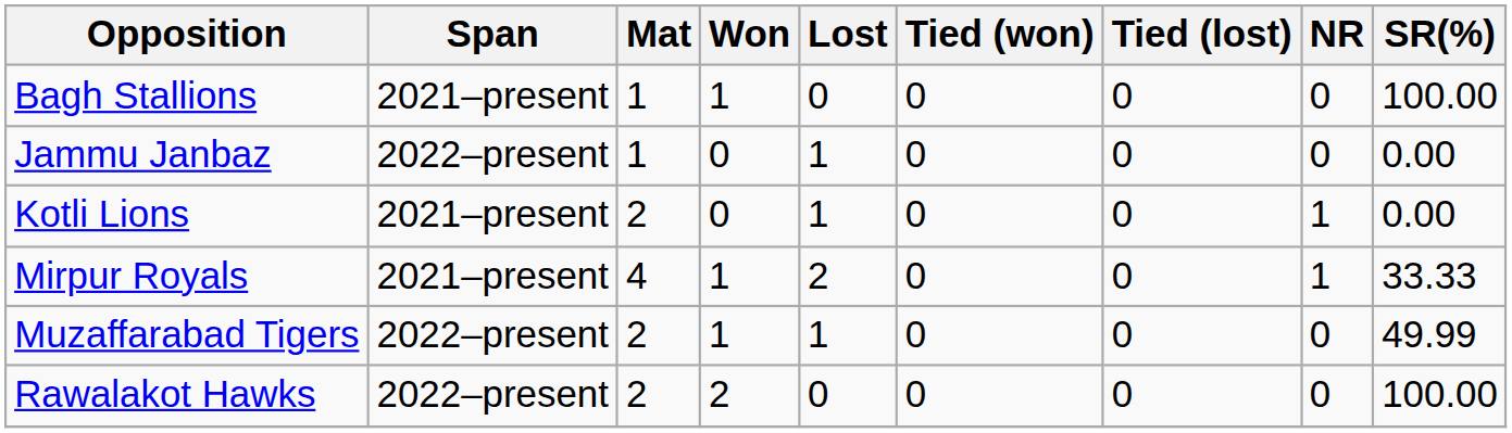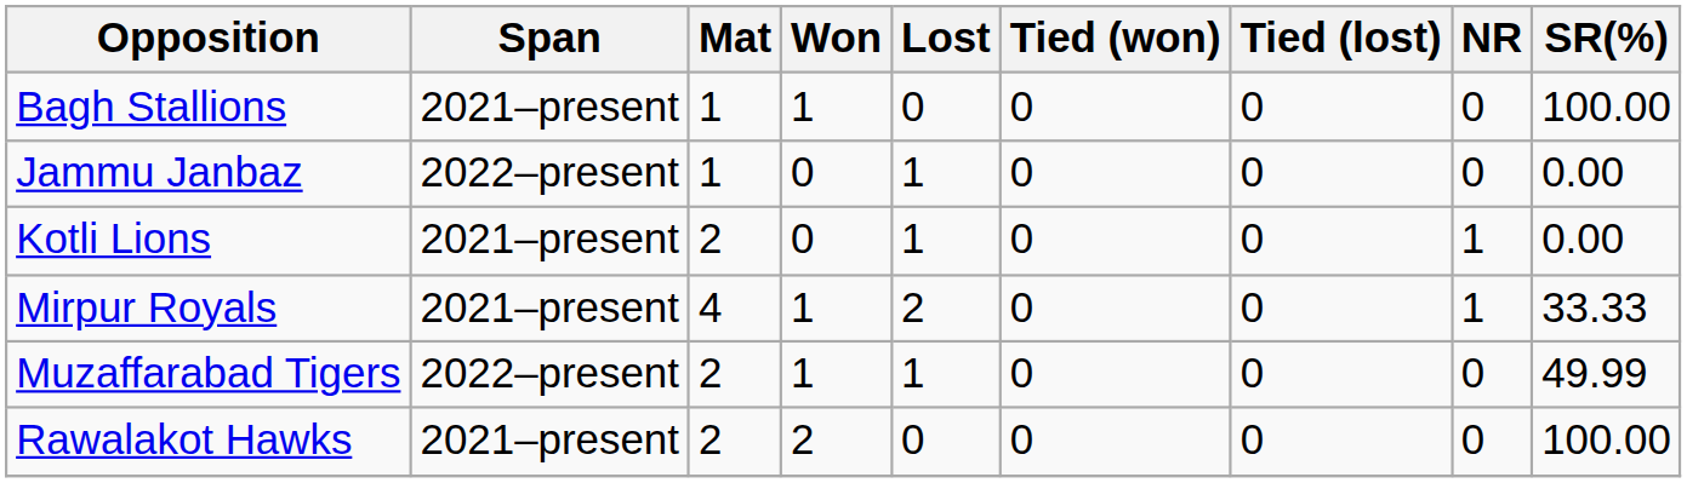Rawalakot Hawks | Span: 2022–present -> 2021–present
